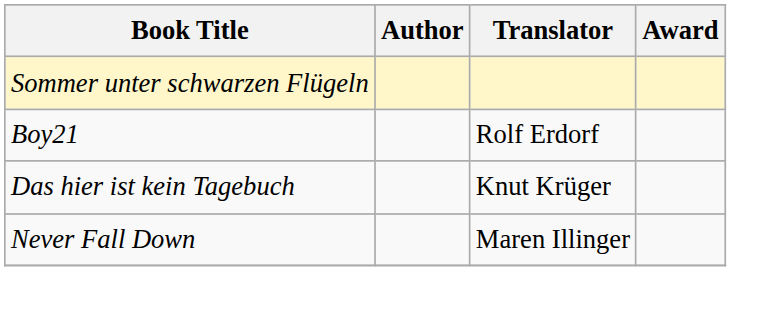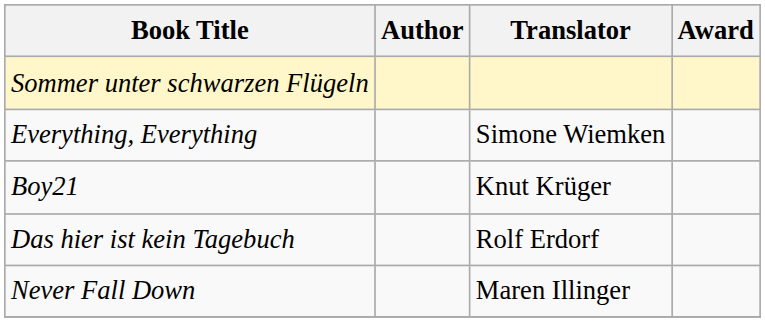+ row: Everything, Everything | Simone Wiemken
Boy21 | Translator: Rolf Erdorf -> Knut Krüger
Das hier ist kein Tagebuch | Translator: Knut Krüger -> Rolf Erdorf
